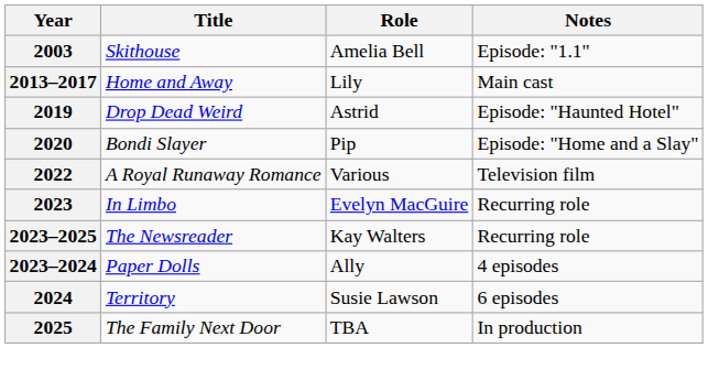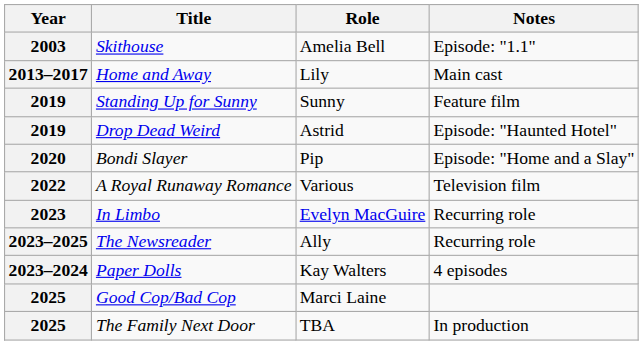+ row: 2019 | Standing Up for Sunny | Sunny | Feature film
The Newsreader | Role: Kay Walters -> Ally
Paper Dolls | Role: Ally -> Kay Walters
- row: 2024 | Territory | Susie Lawson | 6 episodes
+ row: 2025 | Good Cop/Bad Cop | Marci Laine
